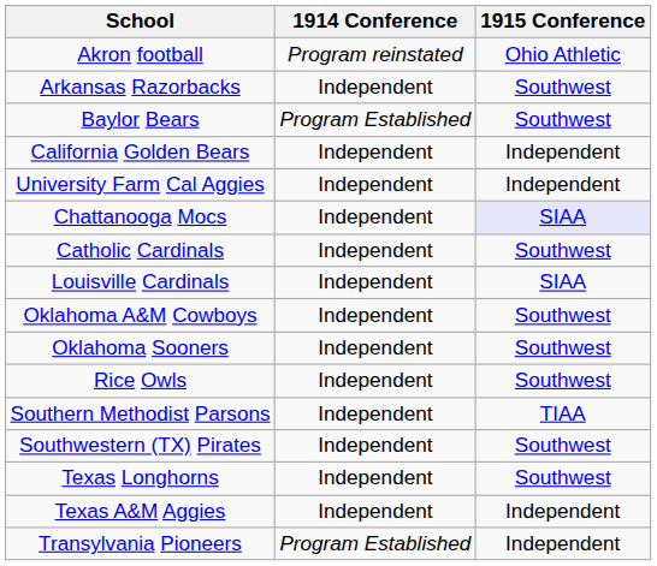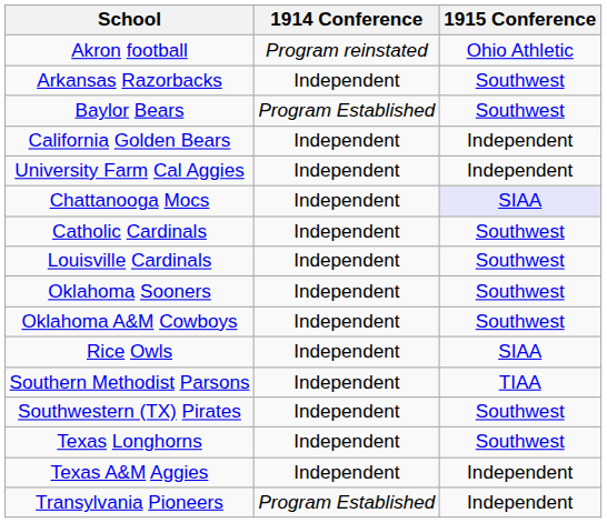Louisville Cardinals | 1915 Conference: SIAA -> Southwest
rows swapped: Oklahoma Sooners <-> Oklahoma A&M Cowboys
Rice Owls | 1915 Conference: Southwest -> SIAA
